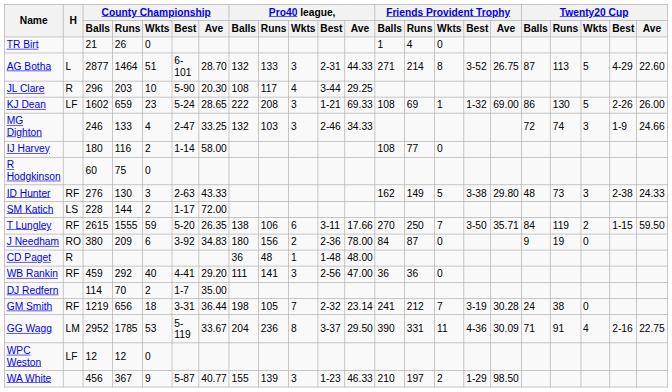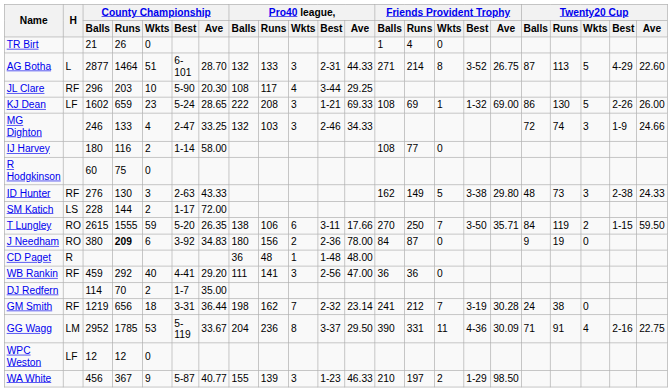JL Clare | H: R -> RF
T Lungley | H: RF -> RO
J Needham | County Championship / Runs: normal -> bold
GM Smith | Pro40 league, / Runs: 105 -> 162
